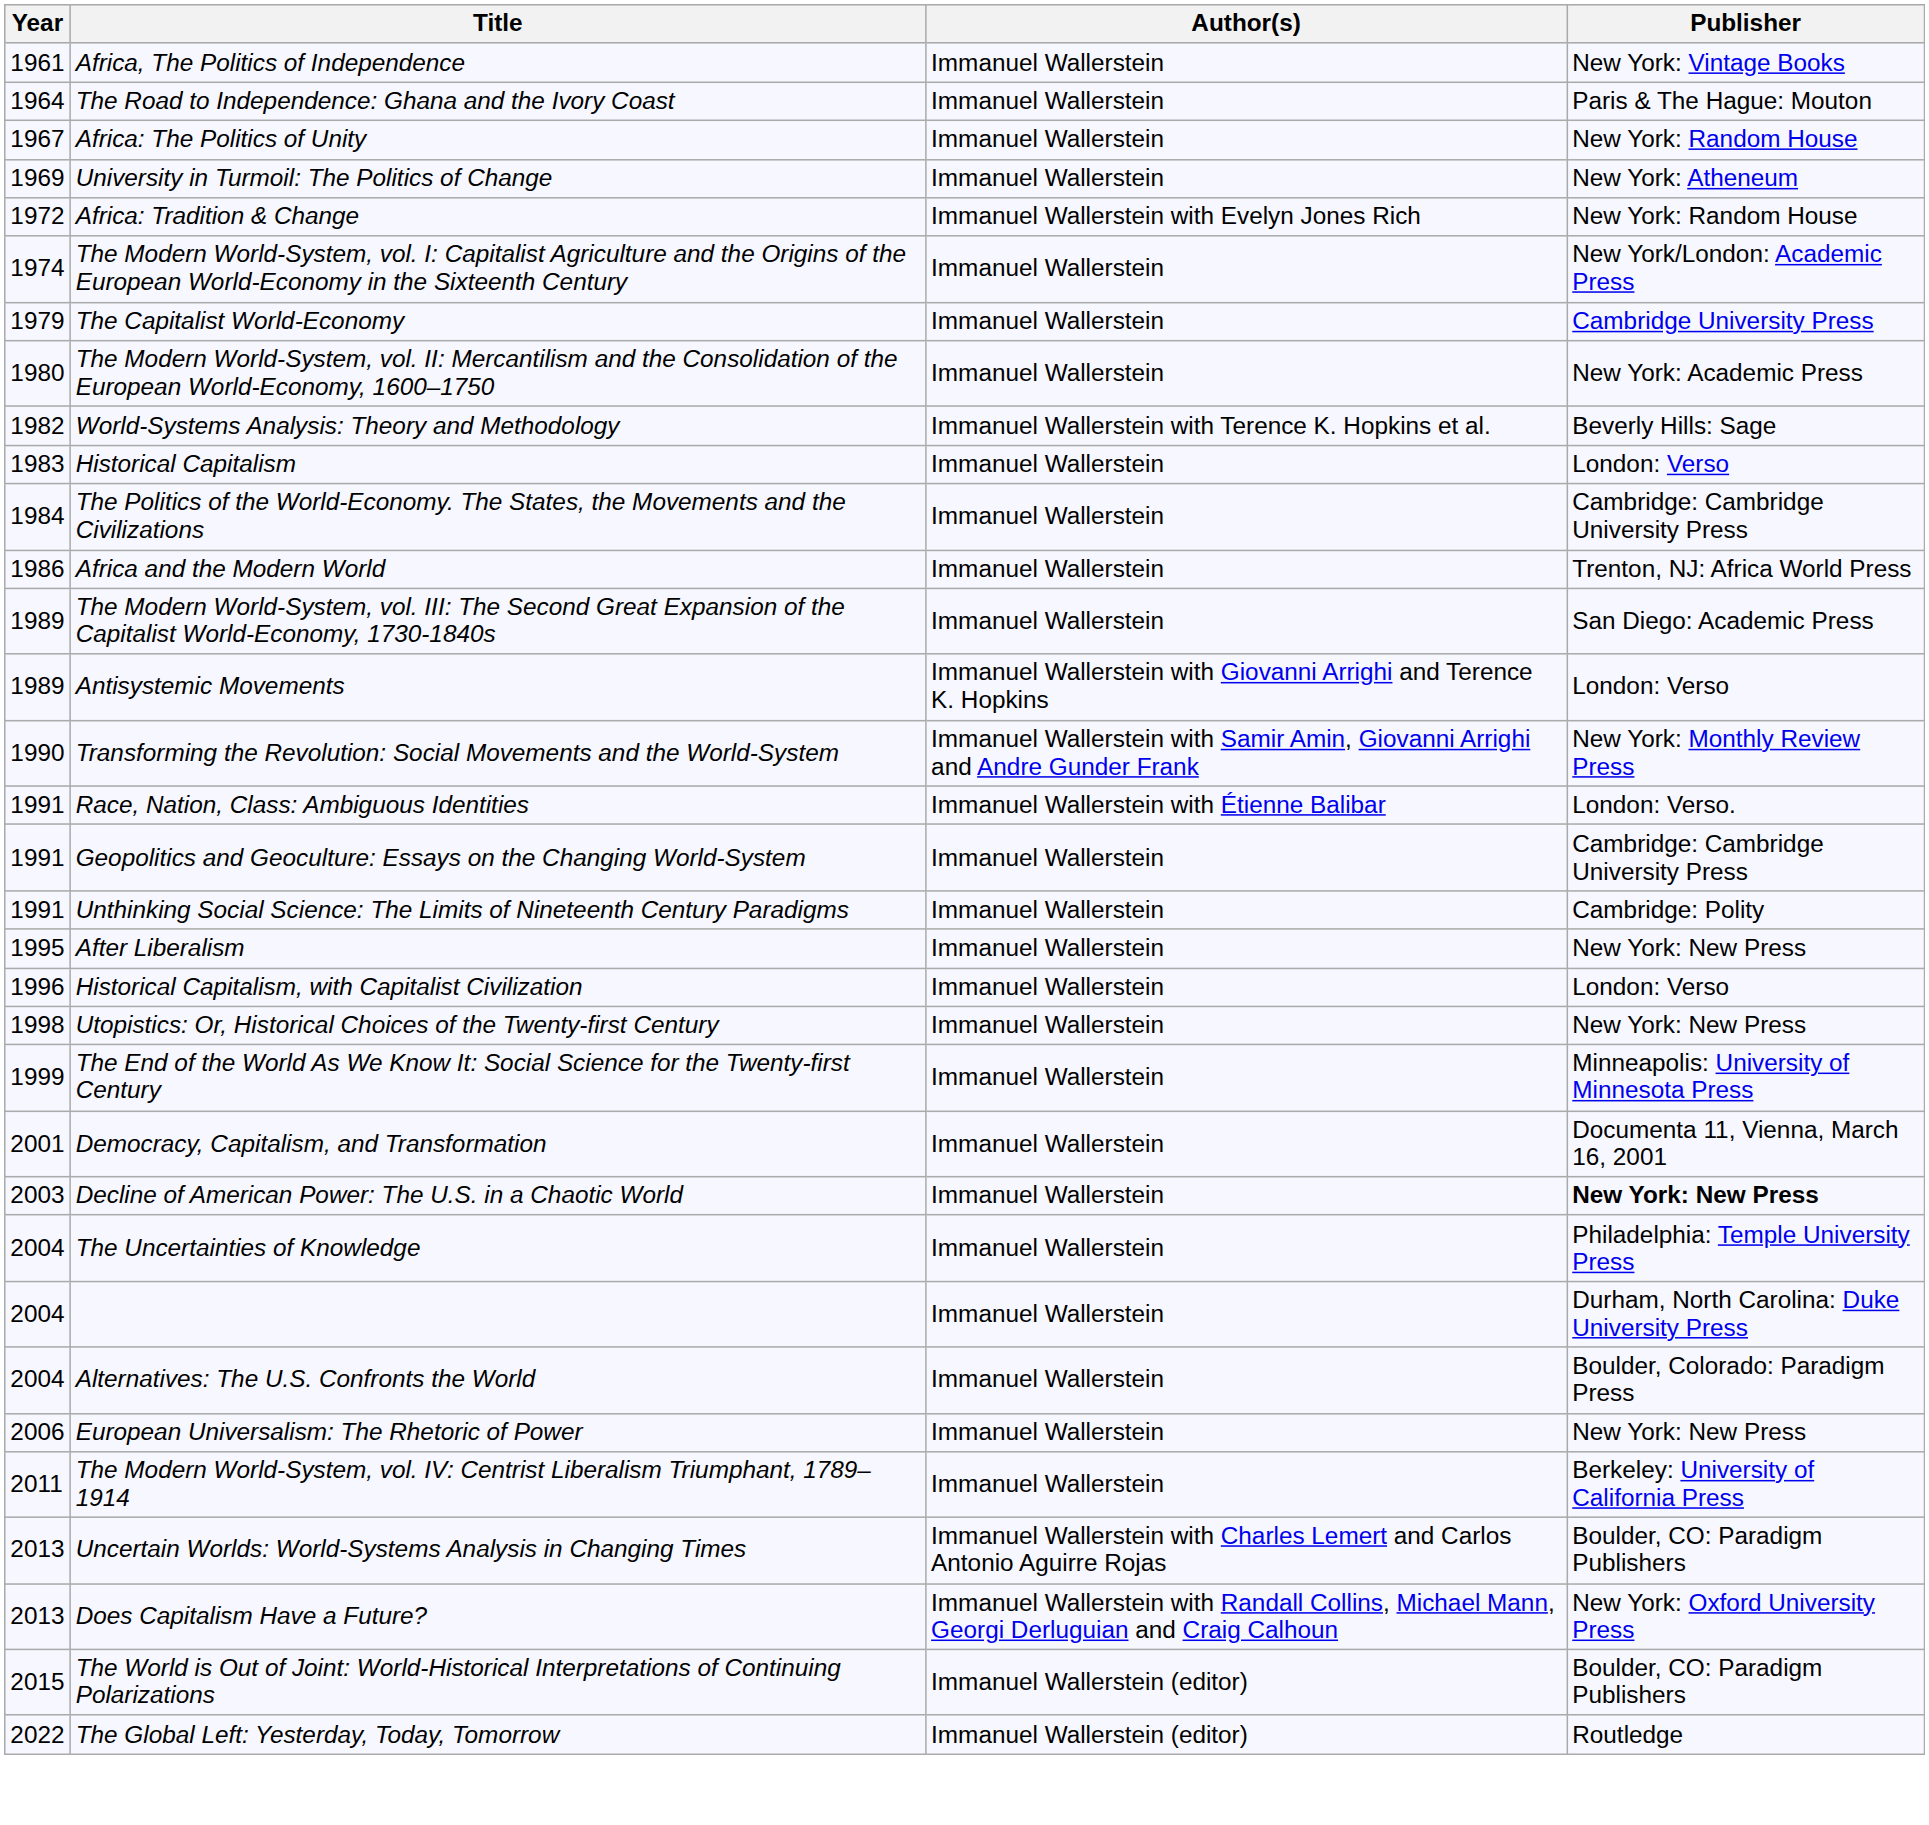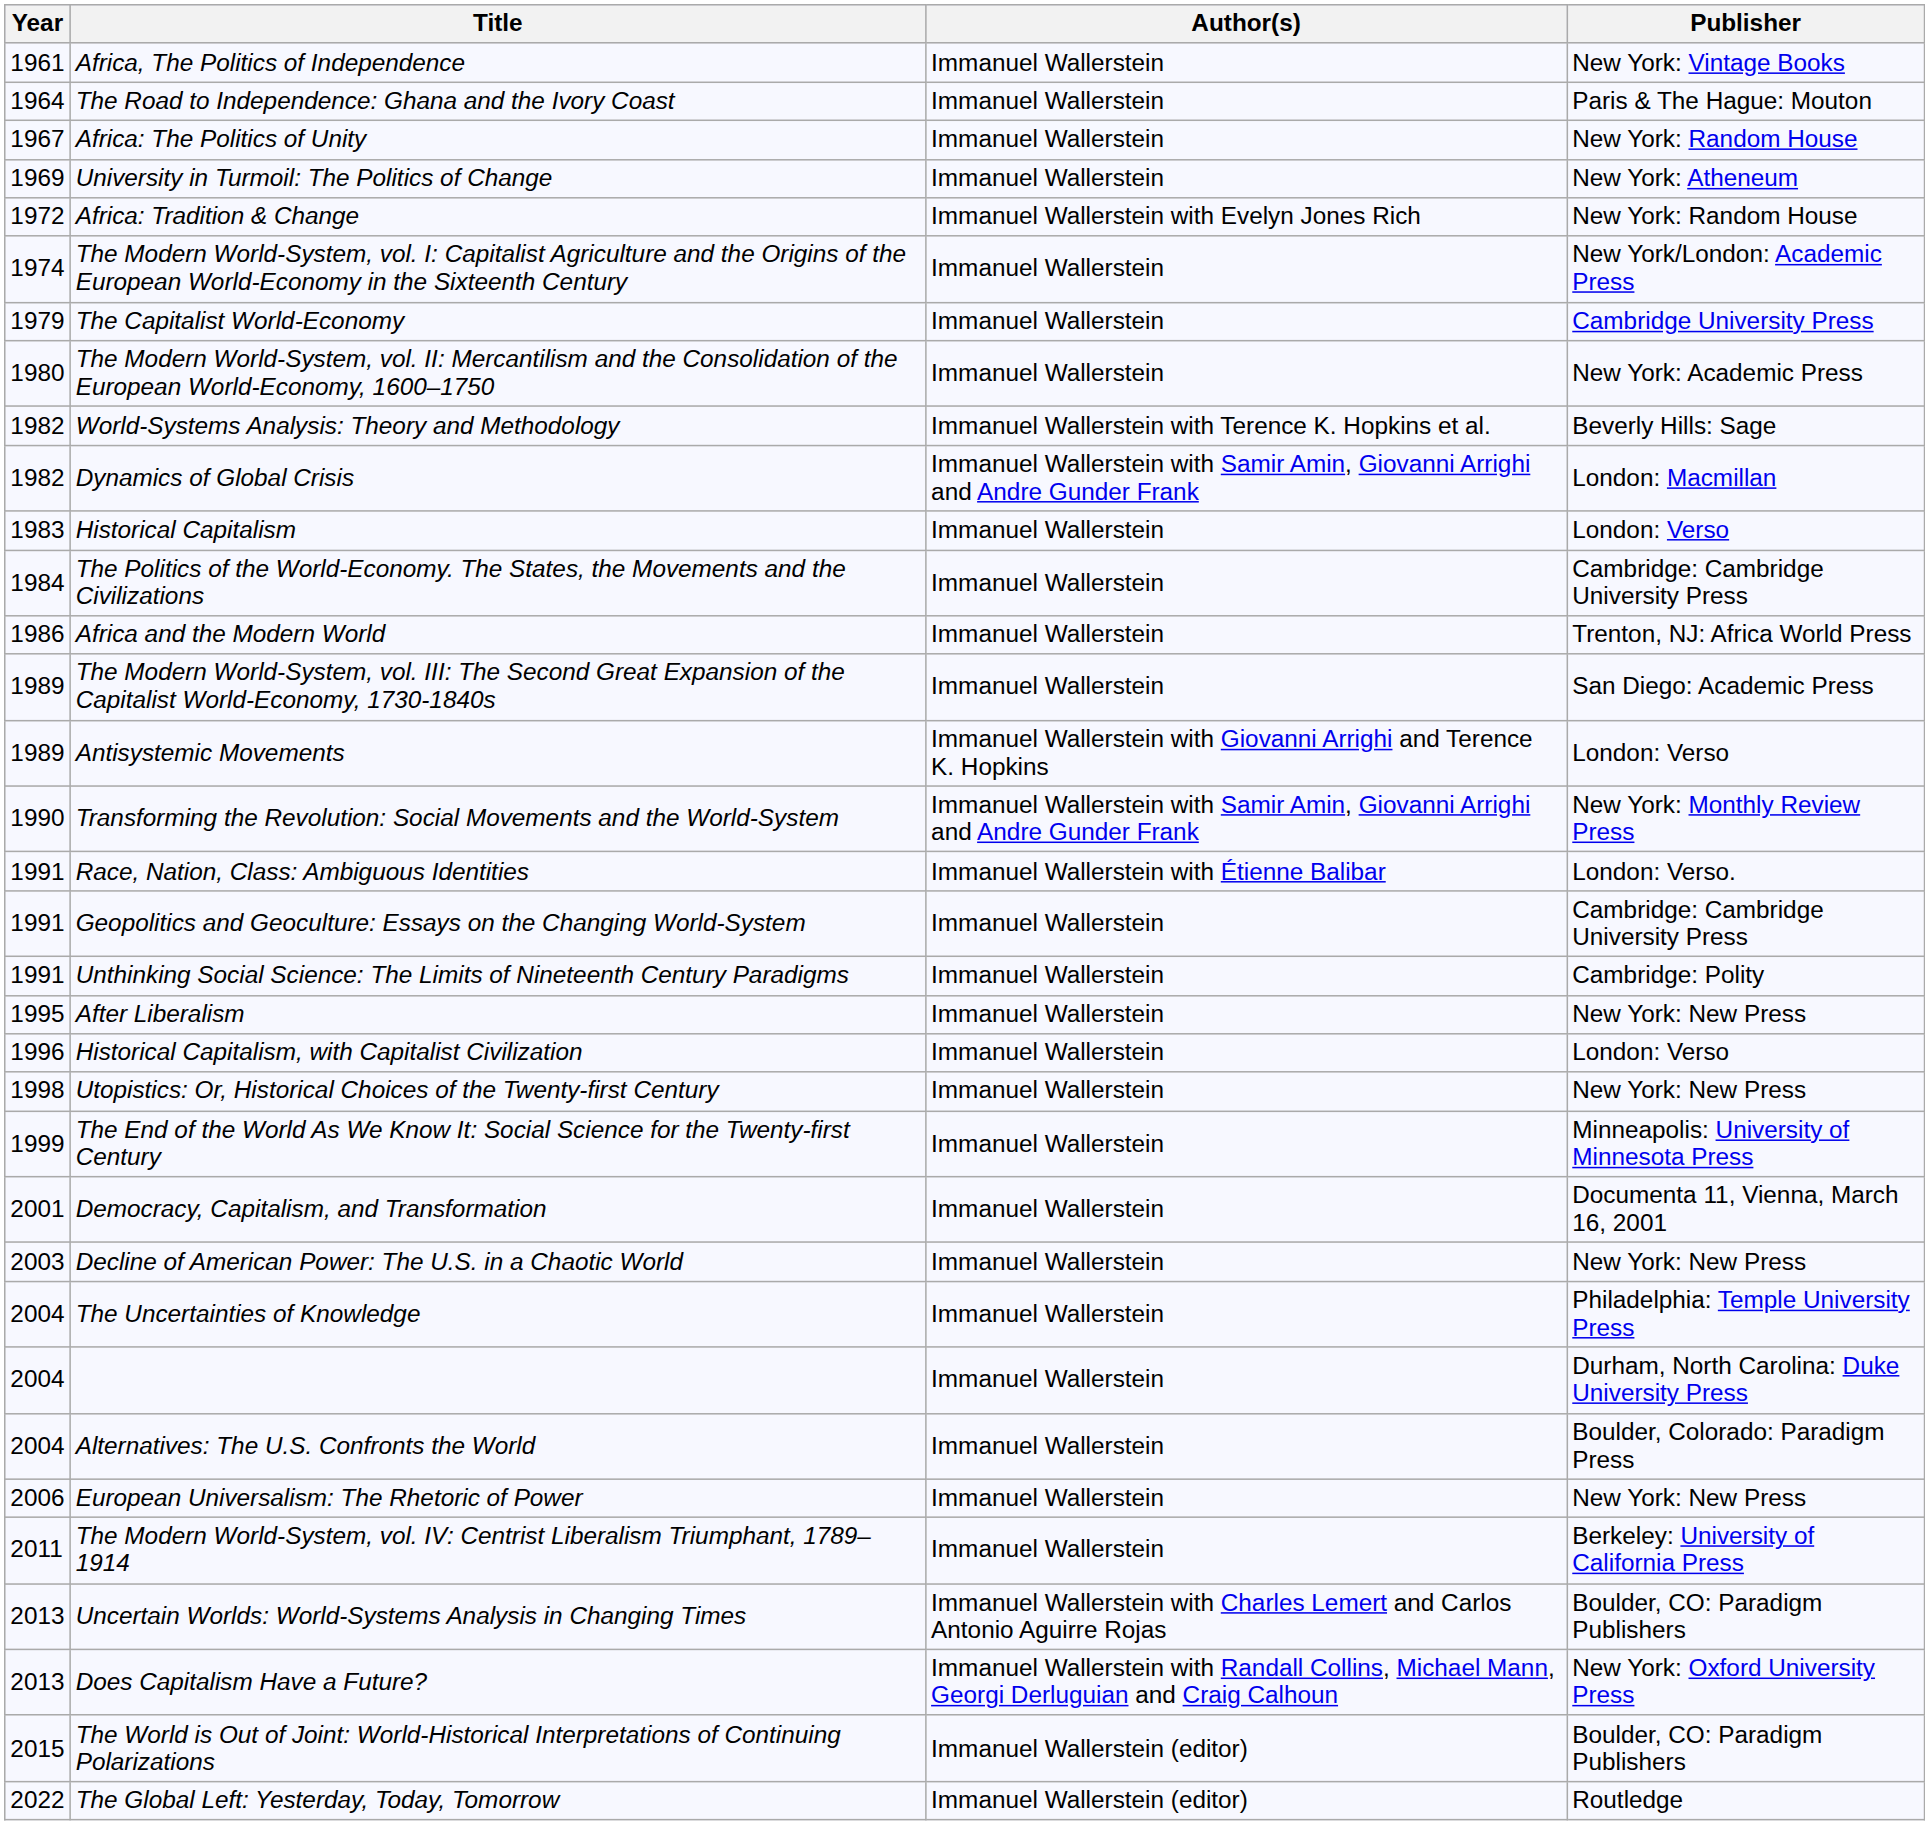+ row: 1982 | Dynamics of Global Crisis | Immanuel Wallerstein with Samir Amin, Giovanni Arrighi and Andre Gunder Frank | London: Macmillan
Decline of American Power: The U.S. in a Chaotic World | Publisher: bold -> normal
